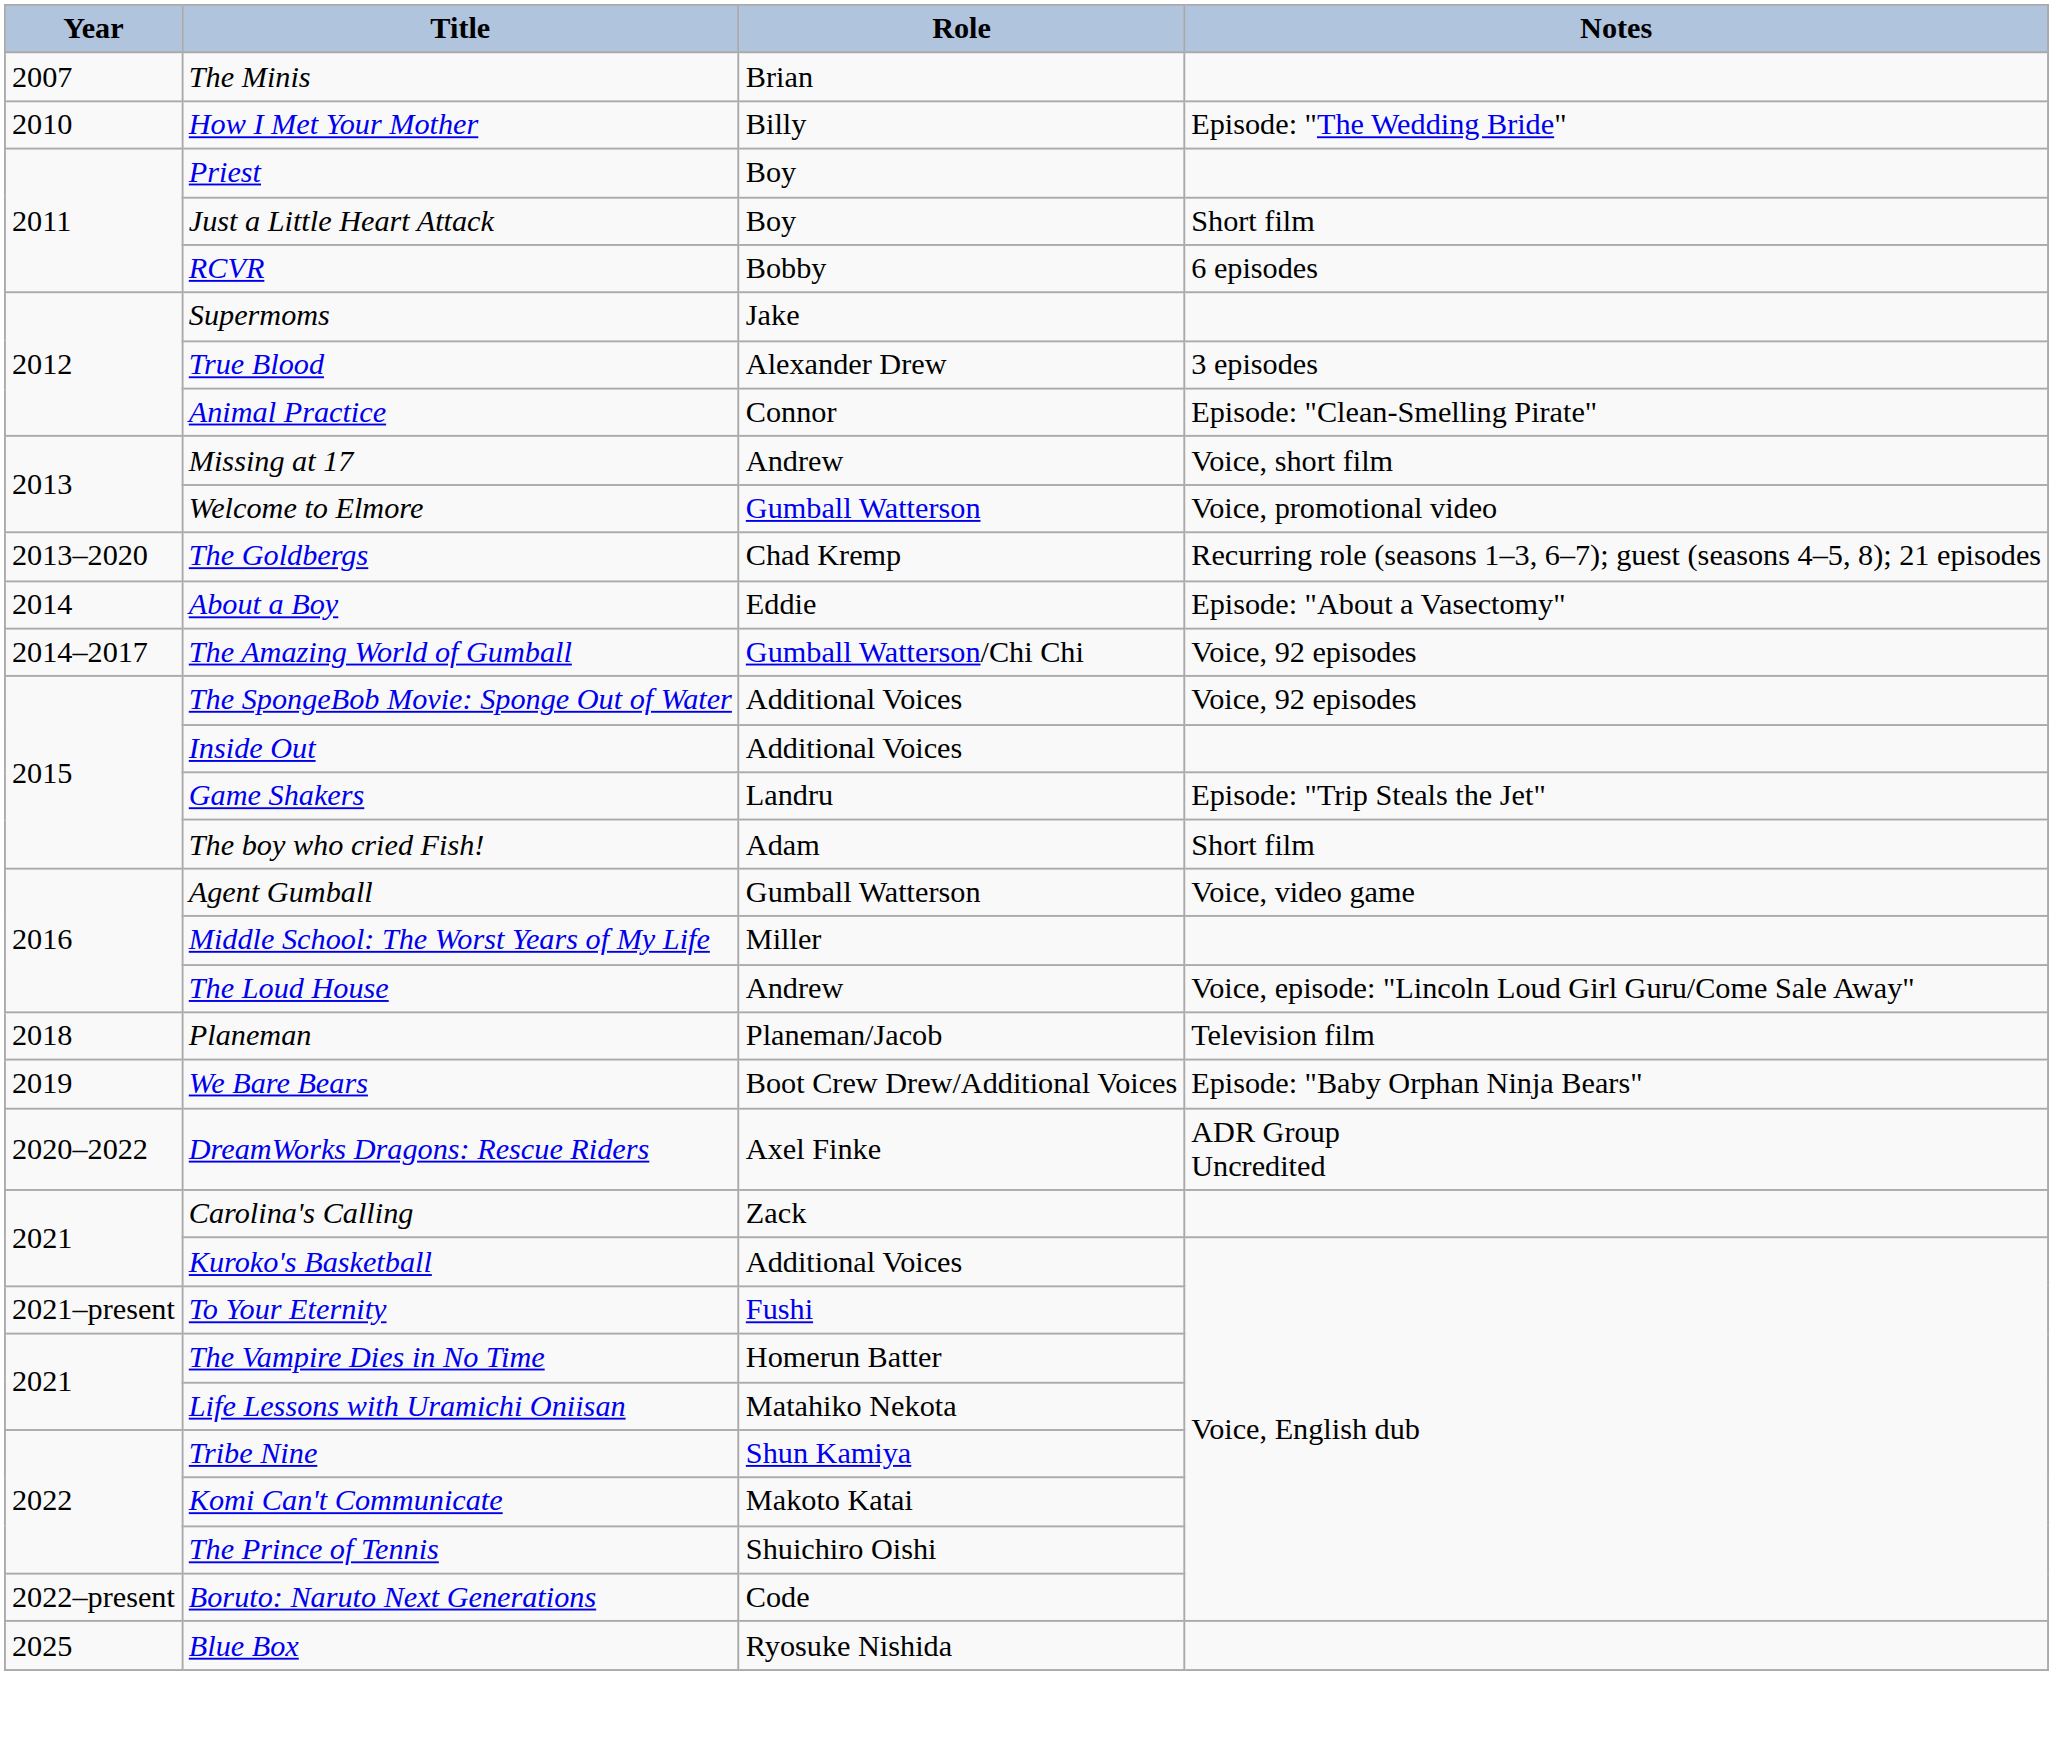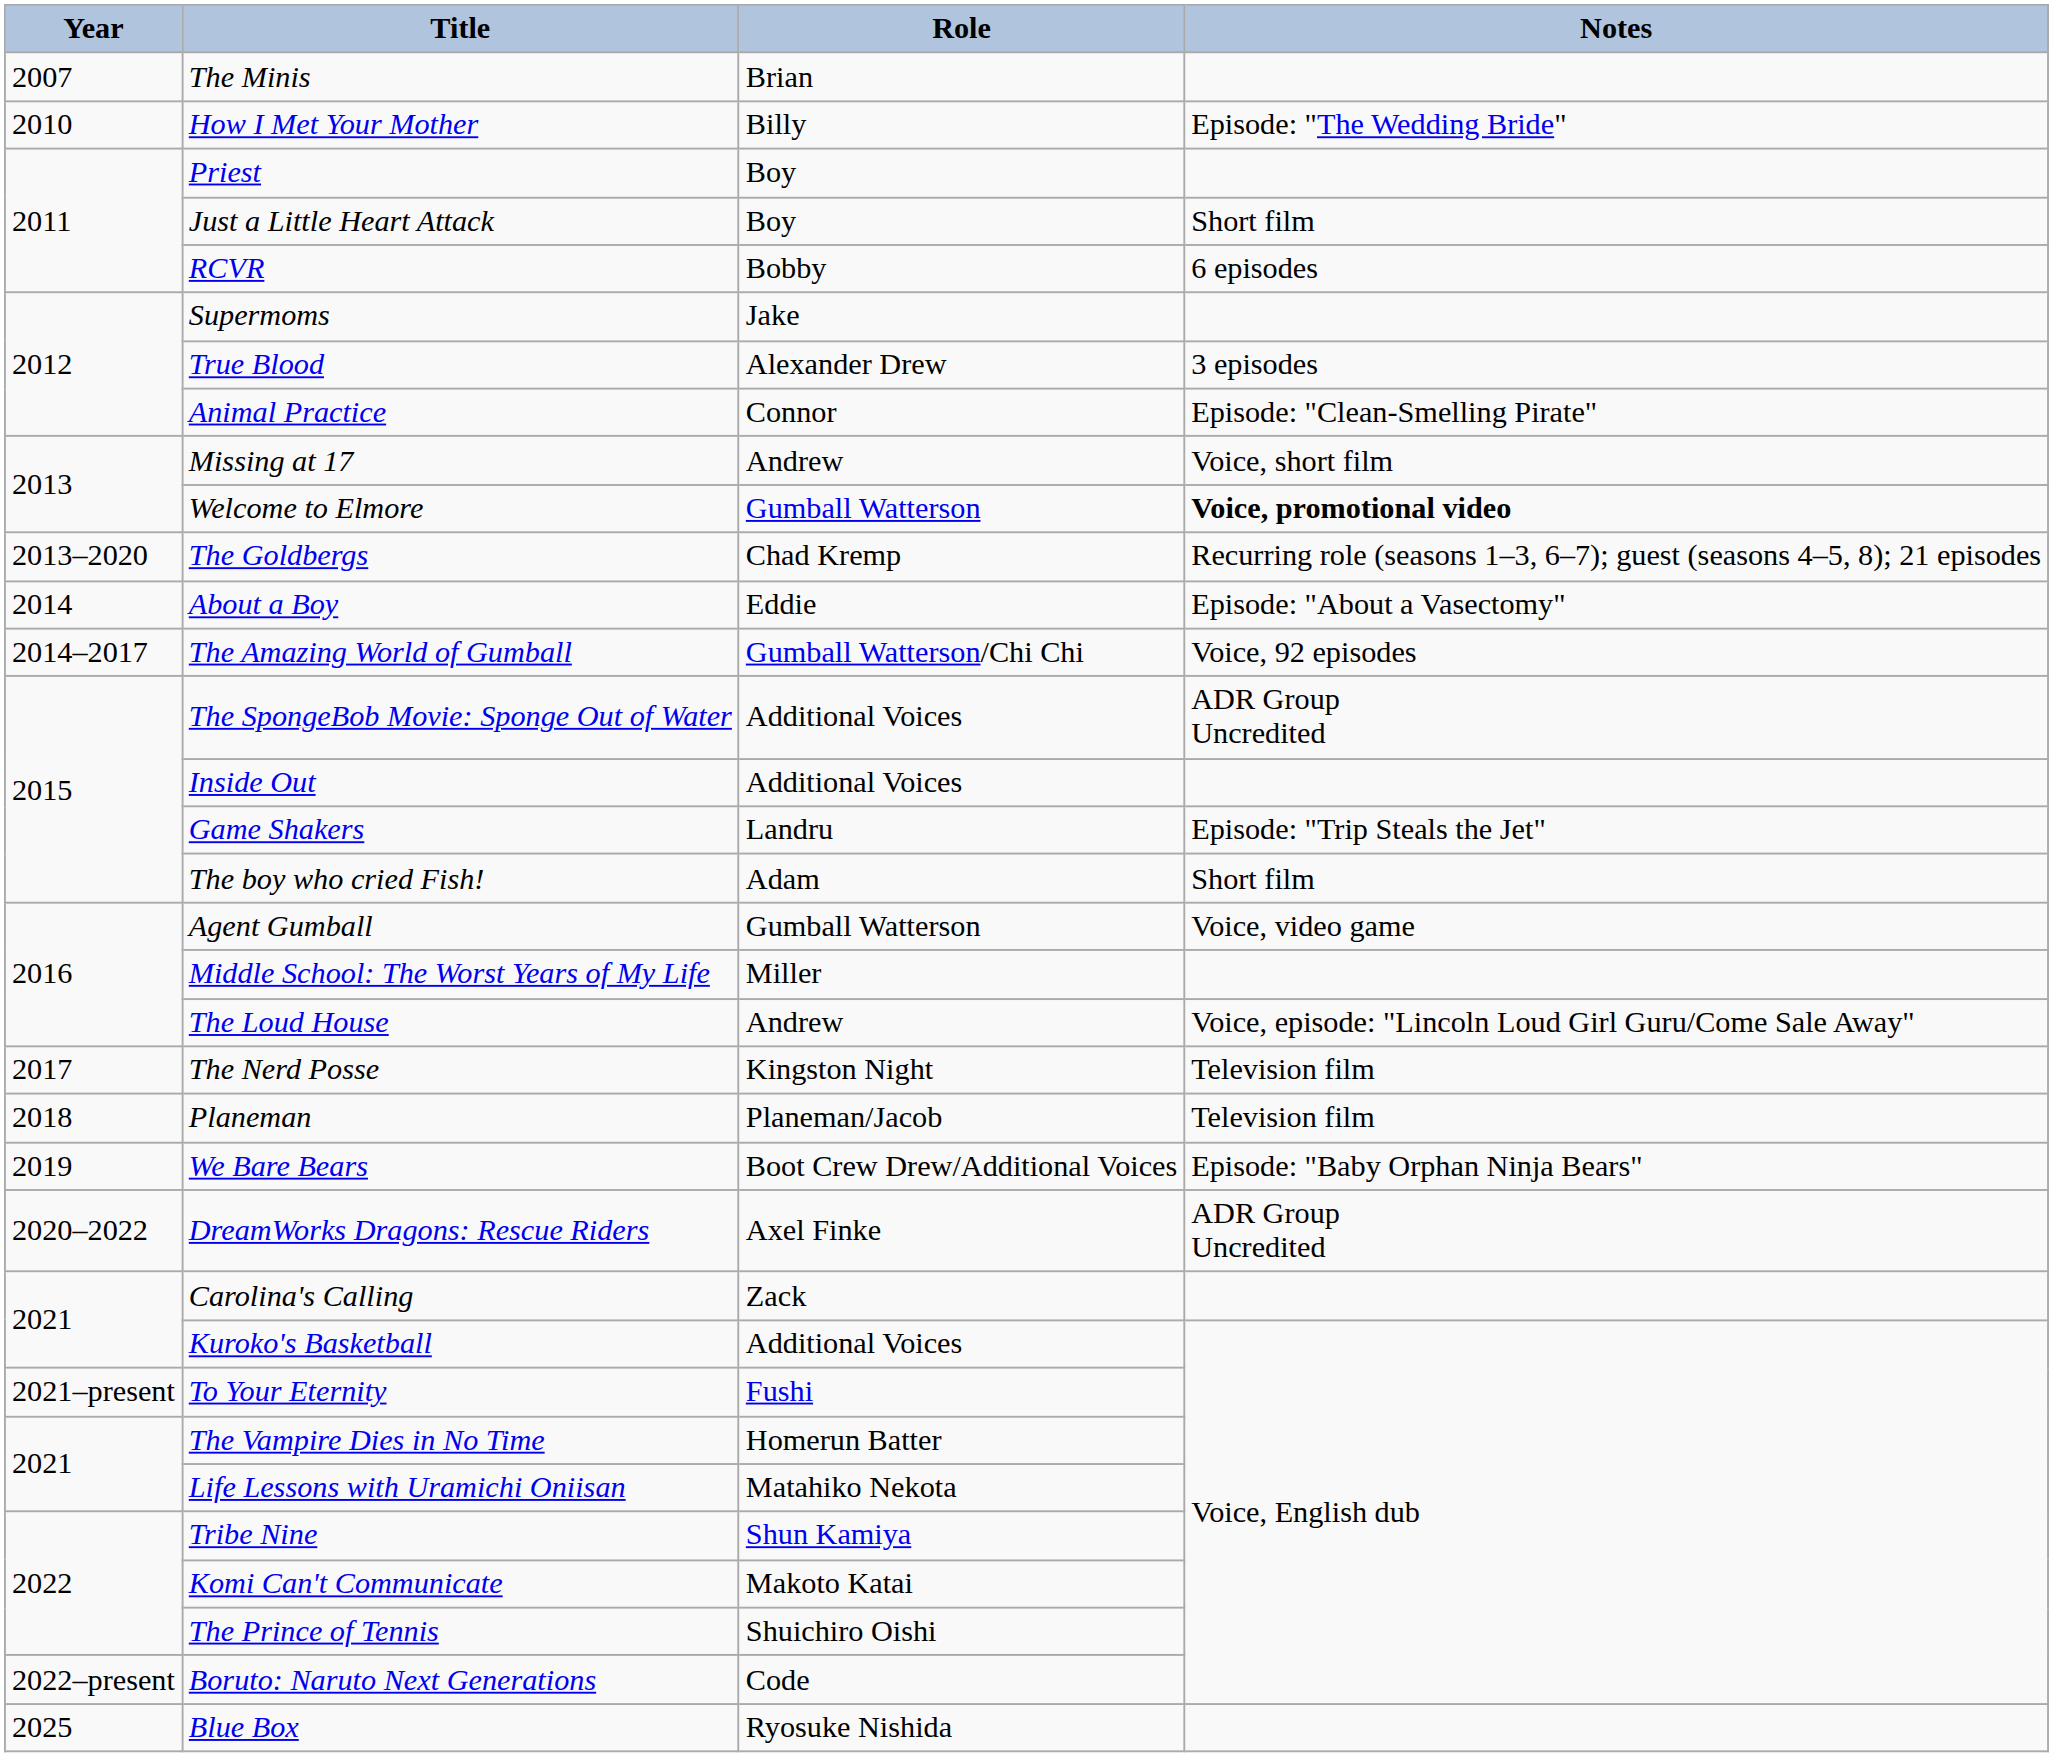Welcome to Elmore | Notes: normal -> bold
The SpongeBob Movie: Sponge Out of Water | Notes: Voice, 92 episodes -> ADR Group Uncredited
+ row: 2017 | The Nerd Posse | Kingston Night | Television film
